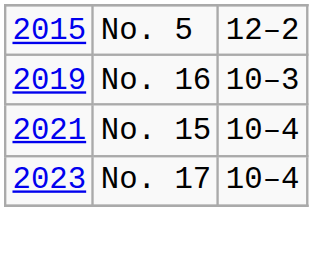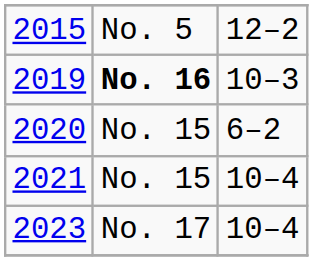2019 | column 2: normal -> bold
+ row: 2020 | No. 15 | 6–2
